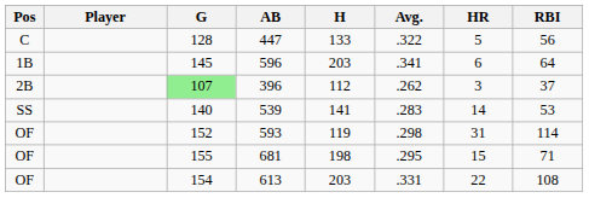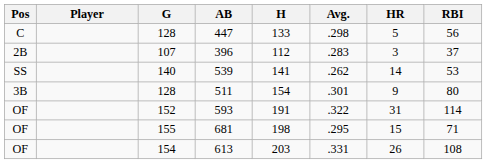447 | Avg.: .322 -> .298
- row: 1B | 145 | 596 | 203 | .341 | 6 | 64
396 | G: lightgreen background -> no background
396 | Avg.: .262 -> .283
539 | Avg.: .283 -> .262
+ row: 3B | 128 | 511 | 154 | .301 | 9 | 80
593 | H: 119 -> 191
593 | Avg.: .298 -> .322
613 | HR: 22 -> 26
